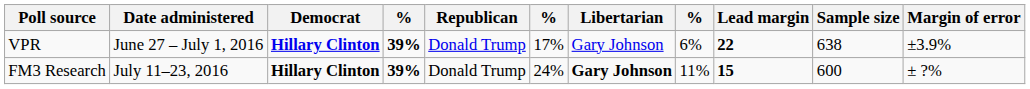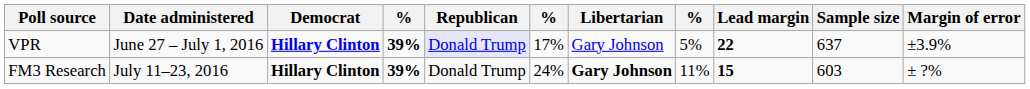VPR | Republican: no background -> lavender background
VPR | column 8: 6% -> 5%
VPR | Sample size: 638 -> 637
FM3 Research | Sample size: 600 -> 603
